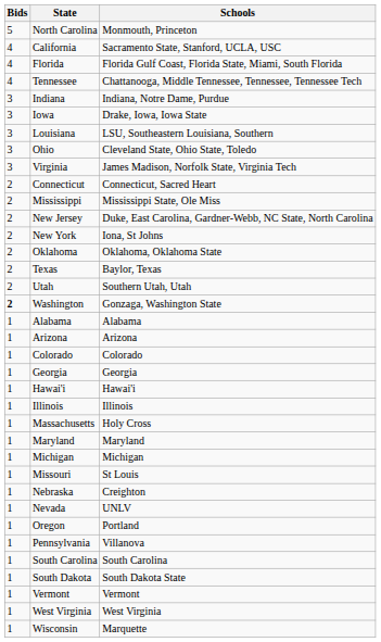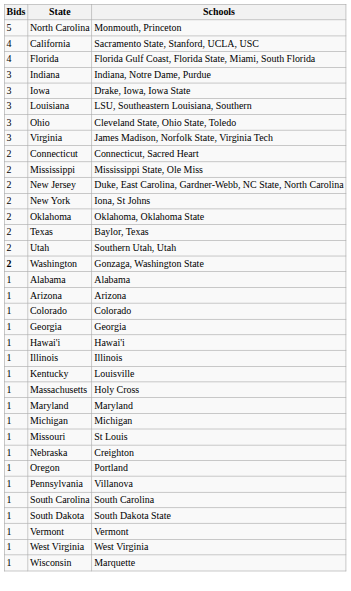- row: 4 | Tennessee | Chattanooga, Middle Tennessee, Tennessee, Tennessee Tech
+ row: 1 | Kentucky | Louisville
- row: 1 | Nevada | UNLV
